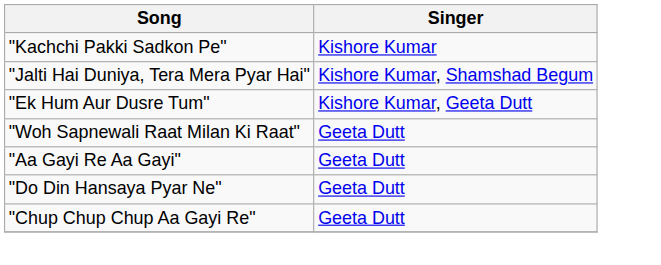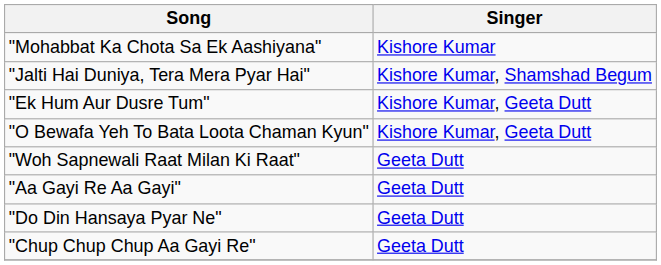- row: "Kachchi Pakki Sadkon Pe" | Kishore Kumar
+ row: "Mohabbat Ka Chota Sa Ek Aashiyana" | Kishore Kumar
+ row: "O Bewafa Yeh To Bata Loota Chaman Kyun" | Kishore Kumar, Geeta Dutt
